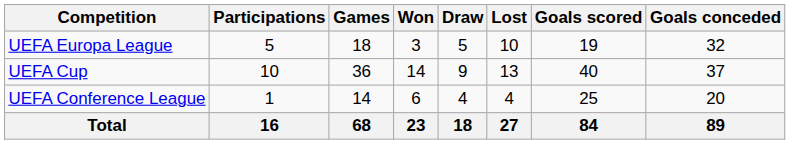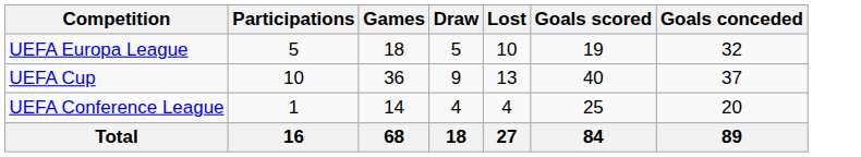- column: Won | 3 | 14 | 6 | 23
